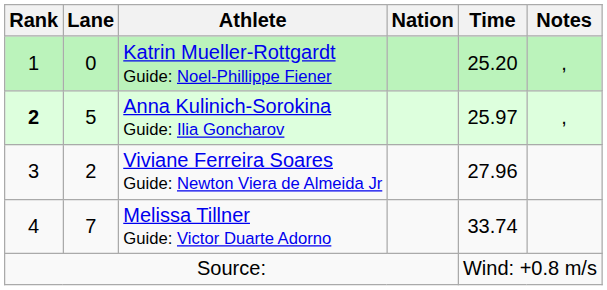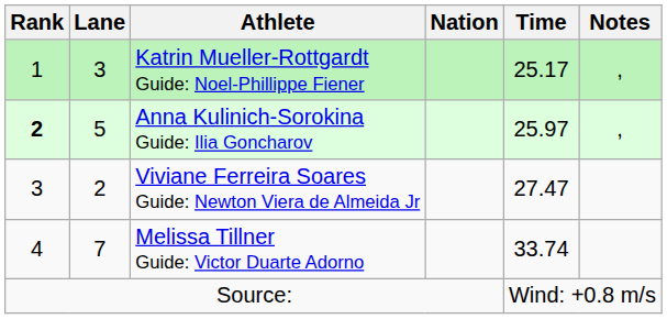Katrin Mueller-Rottgardt Guide: Noel-Phillippe Fiener | Lane: 0 -> 3
Katrin Mueller-Rottgardt Guide: Noel-Phillippe Fiener | Time: 25.20 -> 25.17
Viviane Ferreira Soares Guide: Newton Viera de Almeida Jr | Time: 27.96 -> 27.47
